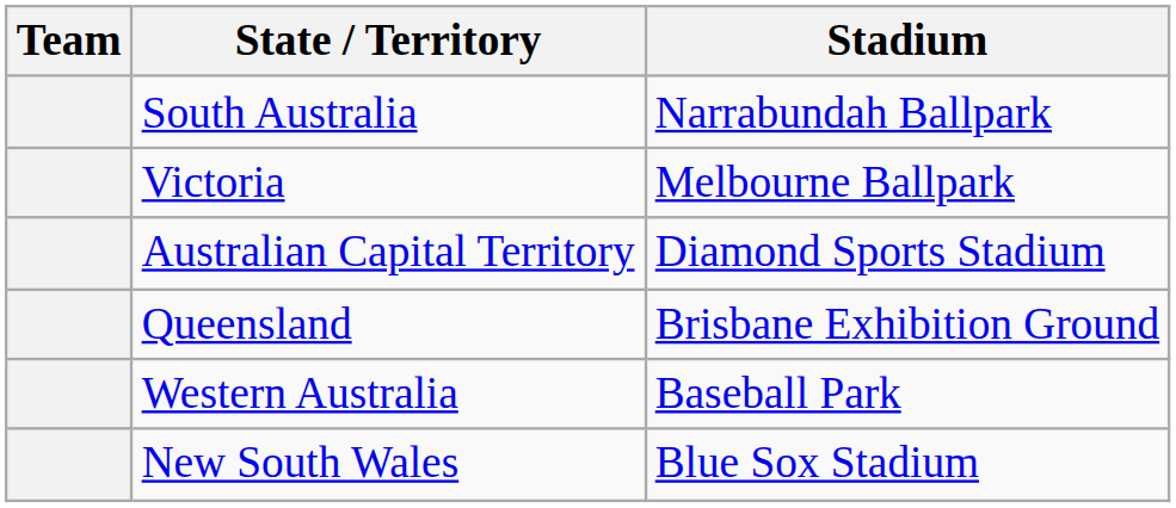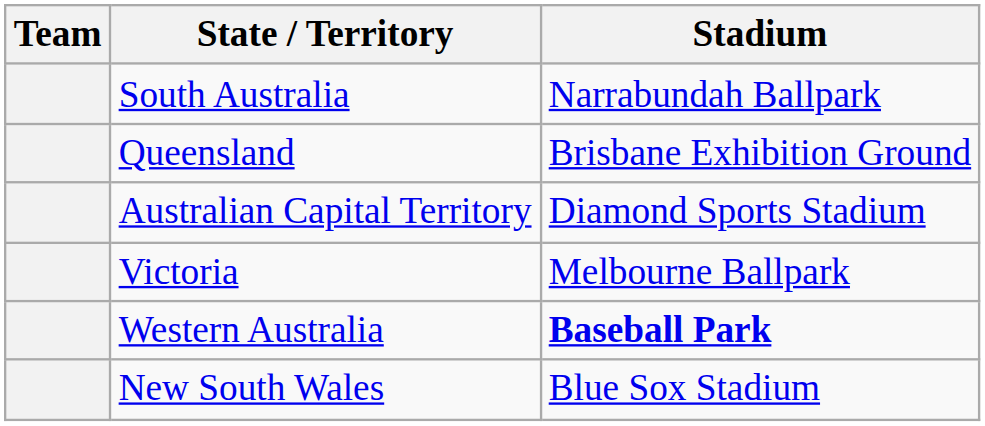rows swapped: Queensland <-> Victoria
Western Australia | Stadium: normal -> bold
